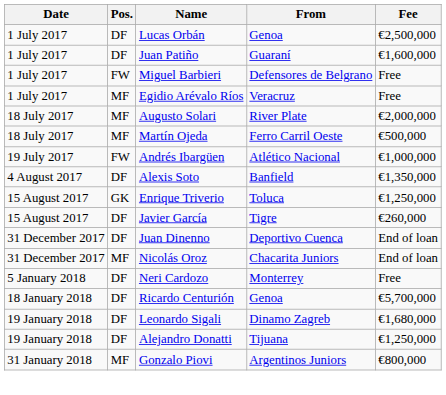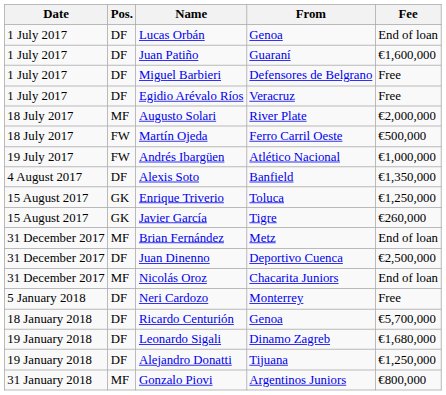Lucas Orbán | Fee: €2,500,000 -> End of loan
Miguel Barbieri | Pos.: FW -> DF
Egidio Arévalo Ríos | Pos.: MF -> DF
Martín Ojeda | Pos.: MF -> FW
Javier García | Pos.: DF -> GK
+ row: 31 December 2017 | MF | Brian Fernández | Metz | End of loan
Juan Dinenno | Fee: End of loan -> €2,500,000
